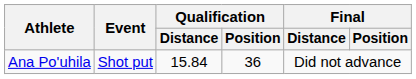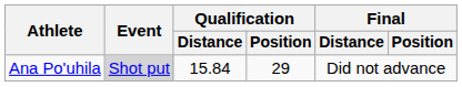Ana Po'uhila | Event: no background -> lightgrey background
Ana Po'uhila | Qualification / Position: 36 -> 29
